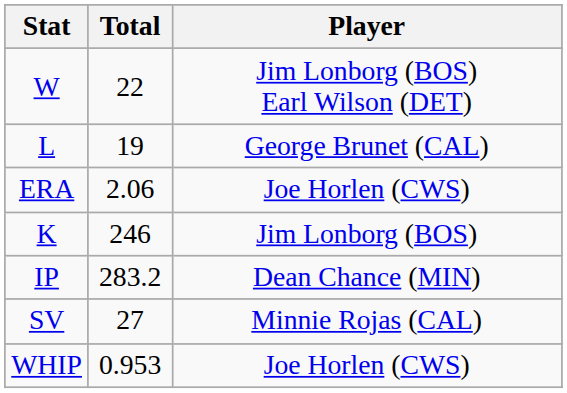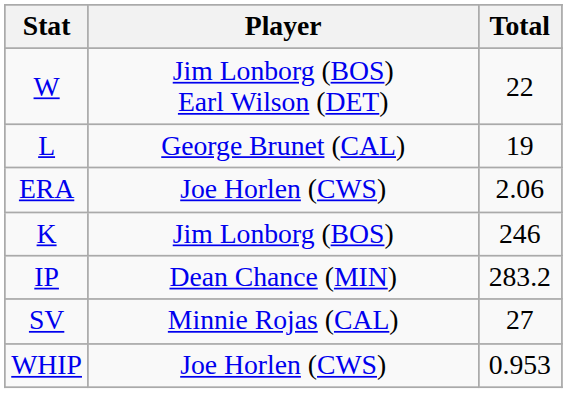columns swapped: Player <-> Total
